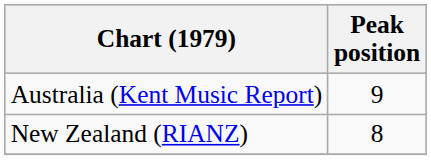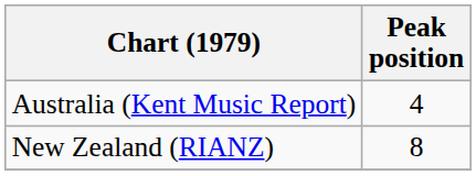Australia (Kent Music Report) | Peak position: 9 -> 4
